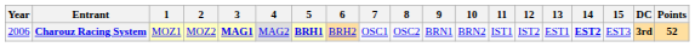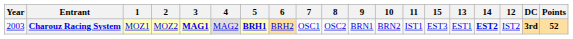columns swapped: 12 <-> 15
Charouz Racing System | Year: 2006 -> 2003
